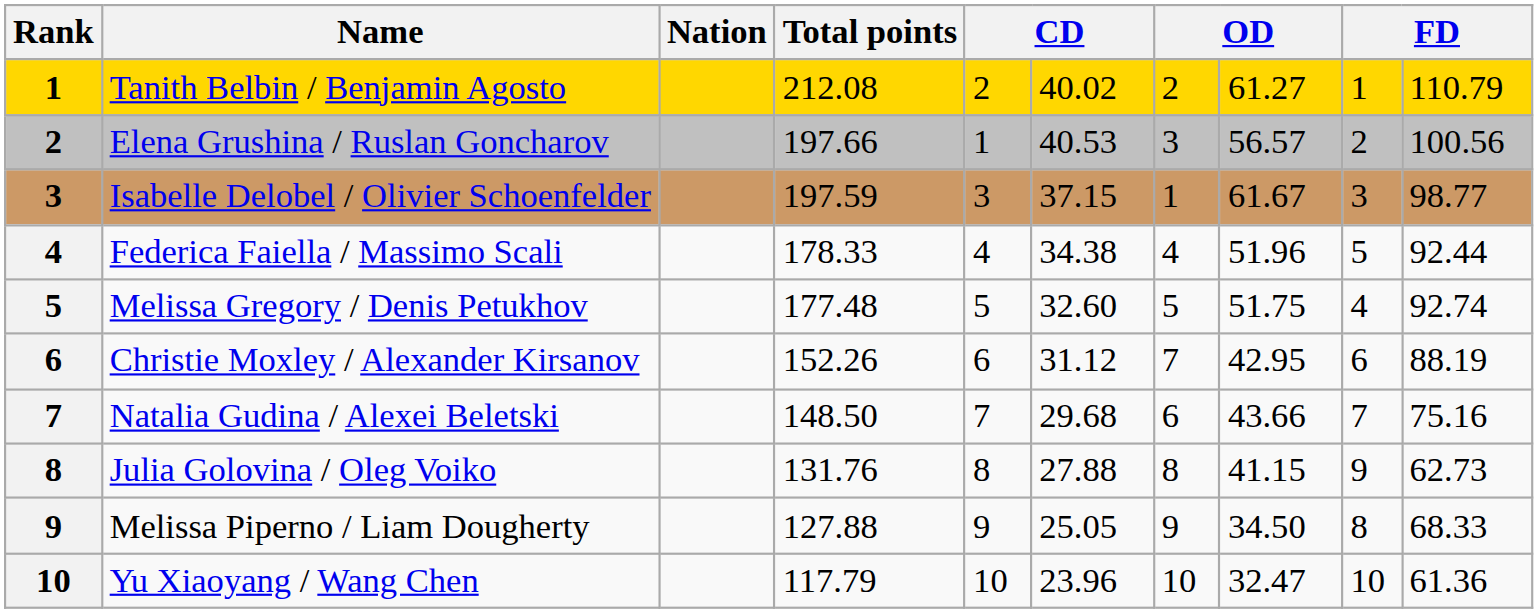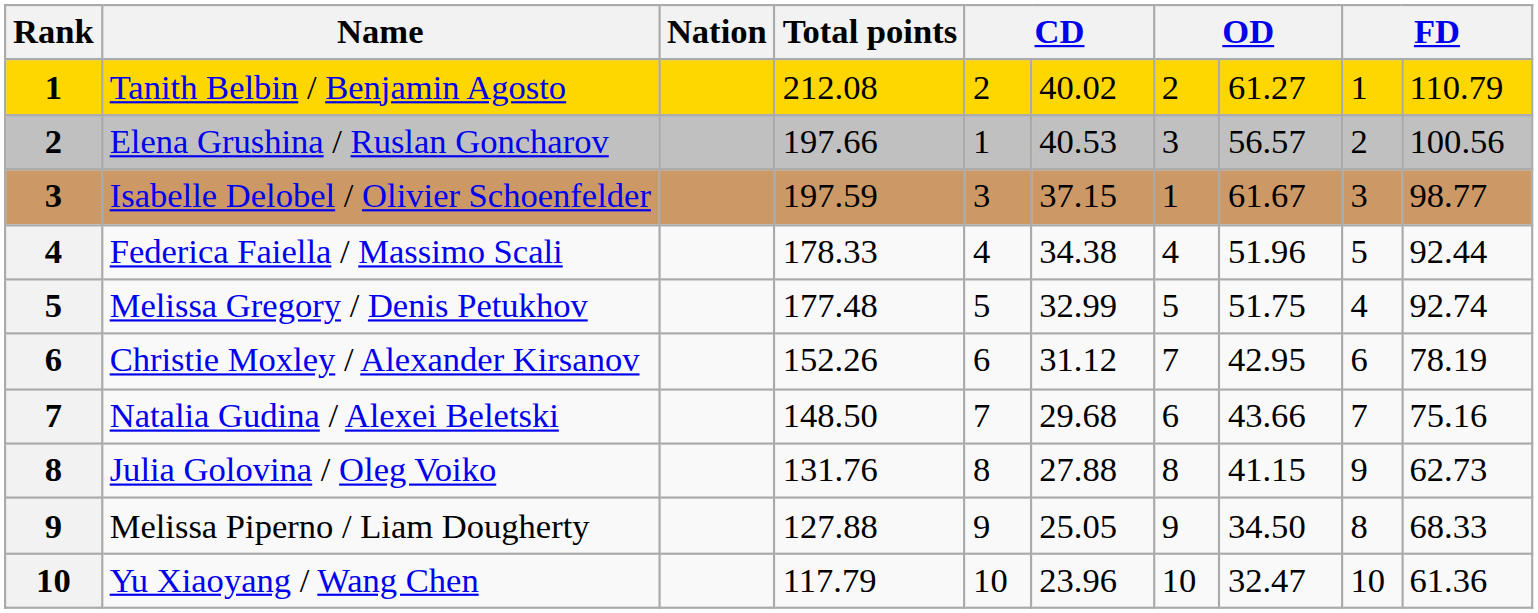Melissa Gregory / Denis Petukhov | column 6: 32.60 -> 32.99
Christie Moxley / Alexander Kirsanov | column 10: 88.19 -> 78.19
